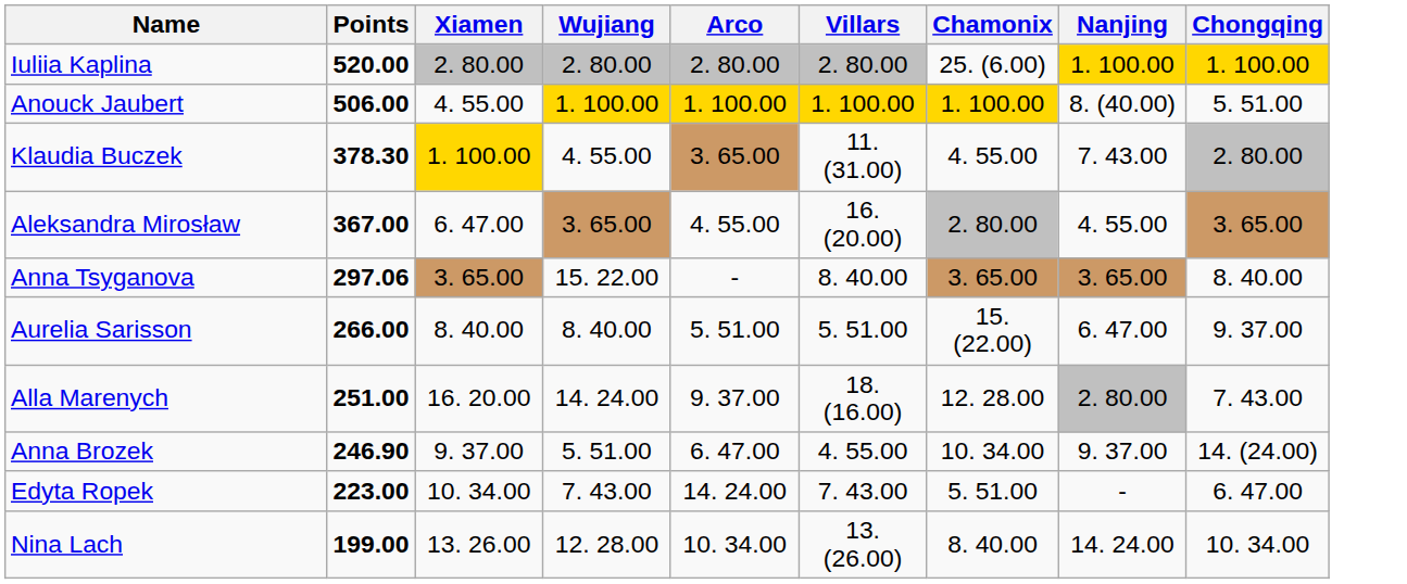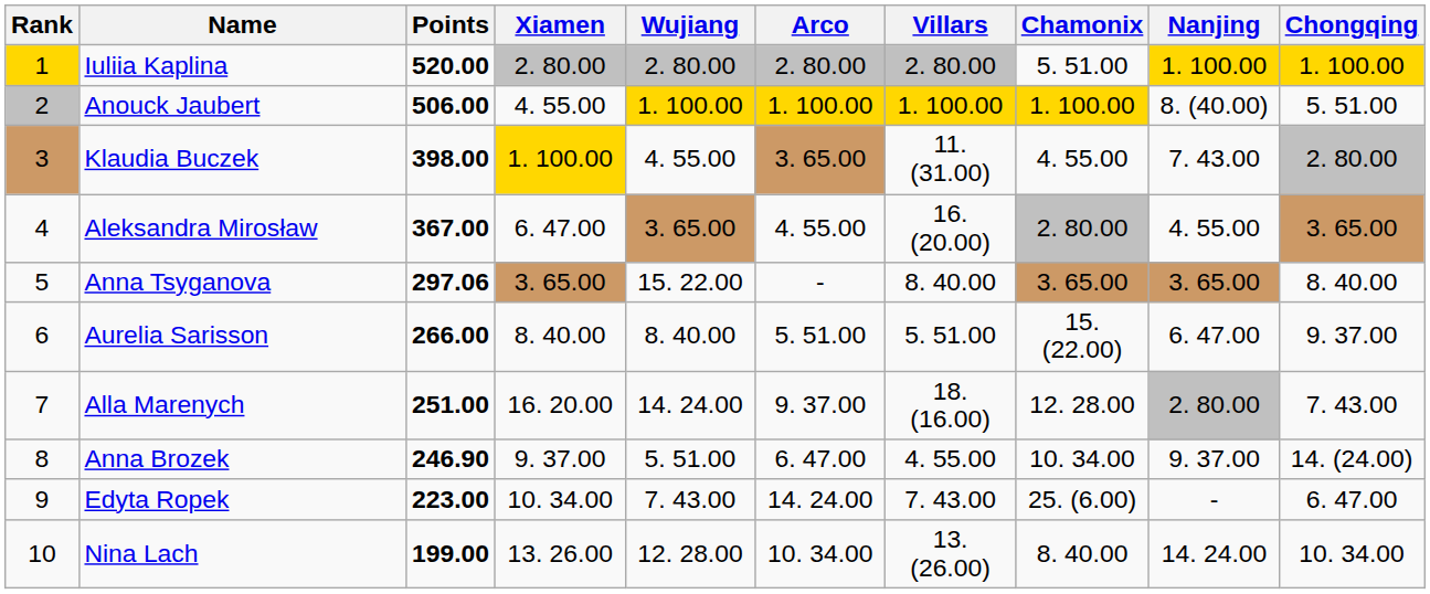+ column: Rank | 1 | 2 | 3 | 4 | 5 | 6 | 7 | 8 | 9 | 10
Iuliia Kaplina | Chamonix: 25. (6.00) -> 5. 51.00
Klaudia Buczek | Points: 378.30 -> 398.00
Edyta Ropek | Chamonix: 5. 51.00 -> 25. (6.00)
